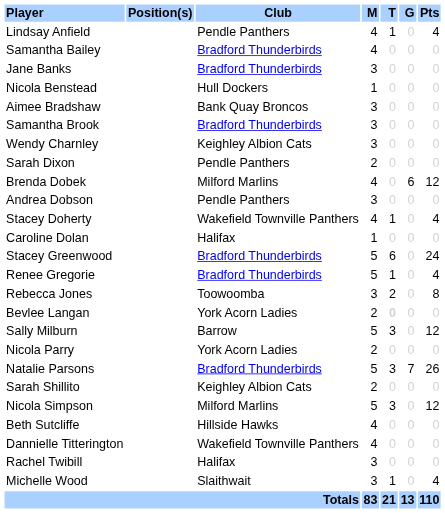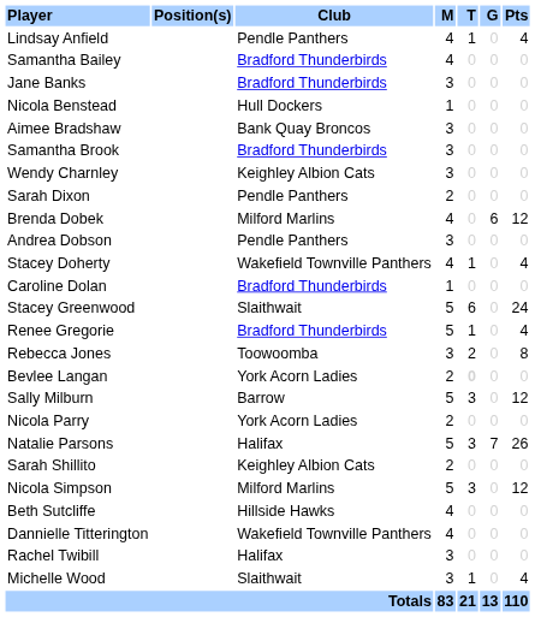Caroline Dolan | Club: Halifax -> Bradford Thunderbirds
Stacey Greenwood | Club: Bradford Thunderbirds -> Slaithwait
Natalie Parsons | Club: Bradford Thunderbirds -> Halifax
